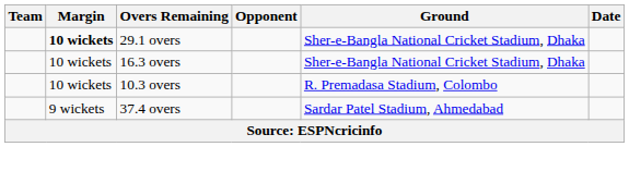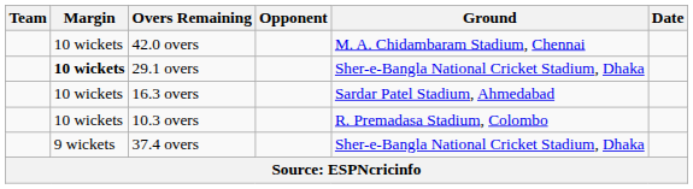+ row: 10 wickets | 42.0 overs | M. A. Chidambaram Stadium, Chennai
16.3 overs | Ground: Sher-e-Bangla National Cricket Stadium, Dhaka -> Sardar Patel Stadium, Ahmedabad
37.4 overs | Ground: Sardar Patel Stadium, Ahmedabad -> Sher-e-Bangla National Cricket Stadium, Dhaka
